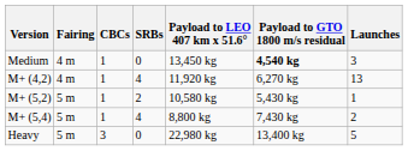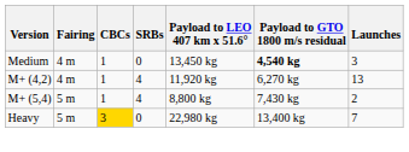- row: M+ (5,2) | 5 m | 1 | 2 | 10,580 kg | 5,430 kg | 1
Heavy | CBCs: no background -> gold background
Heavy | Launches: 5 -> 7
